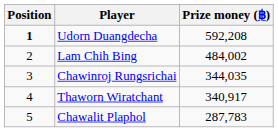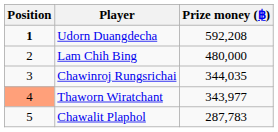Lam Chih Bing | Prize money (฿): 484,002 -> 480,000
Thaworn Wiratchant | Position: no background -> lightsalmon background
Thaworn Wiratchant | Prize money (฿): 340,917 -> 343,977
